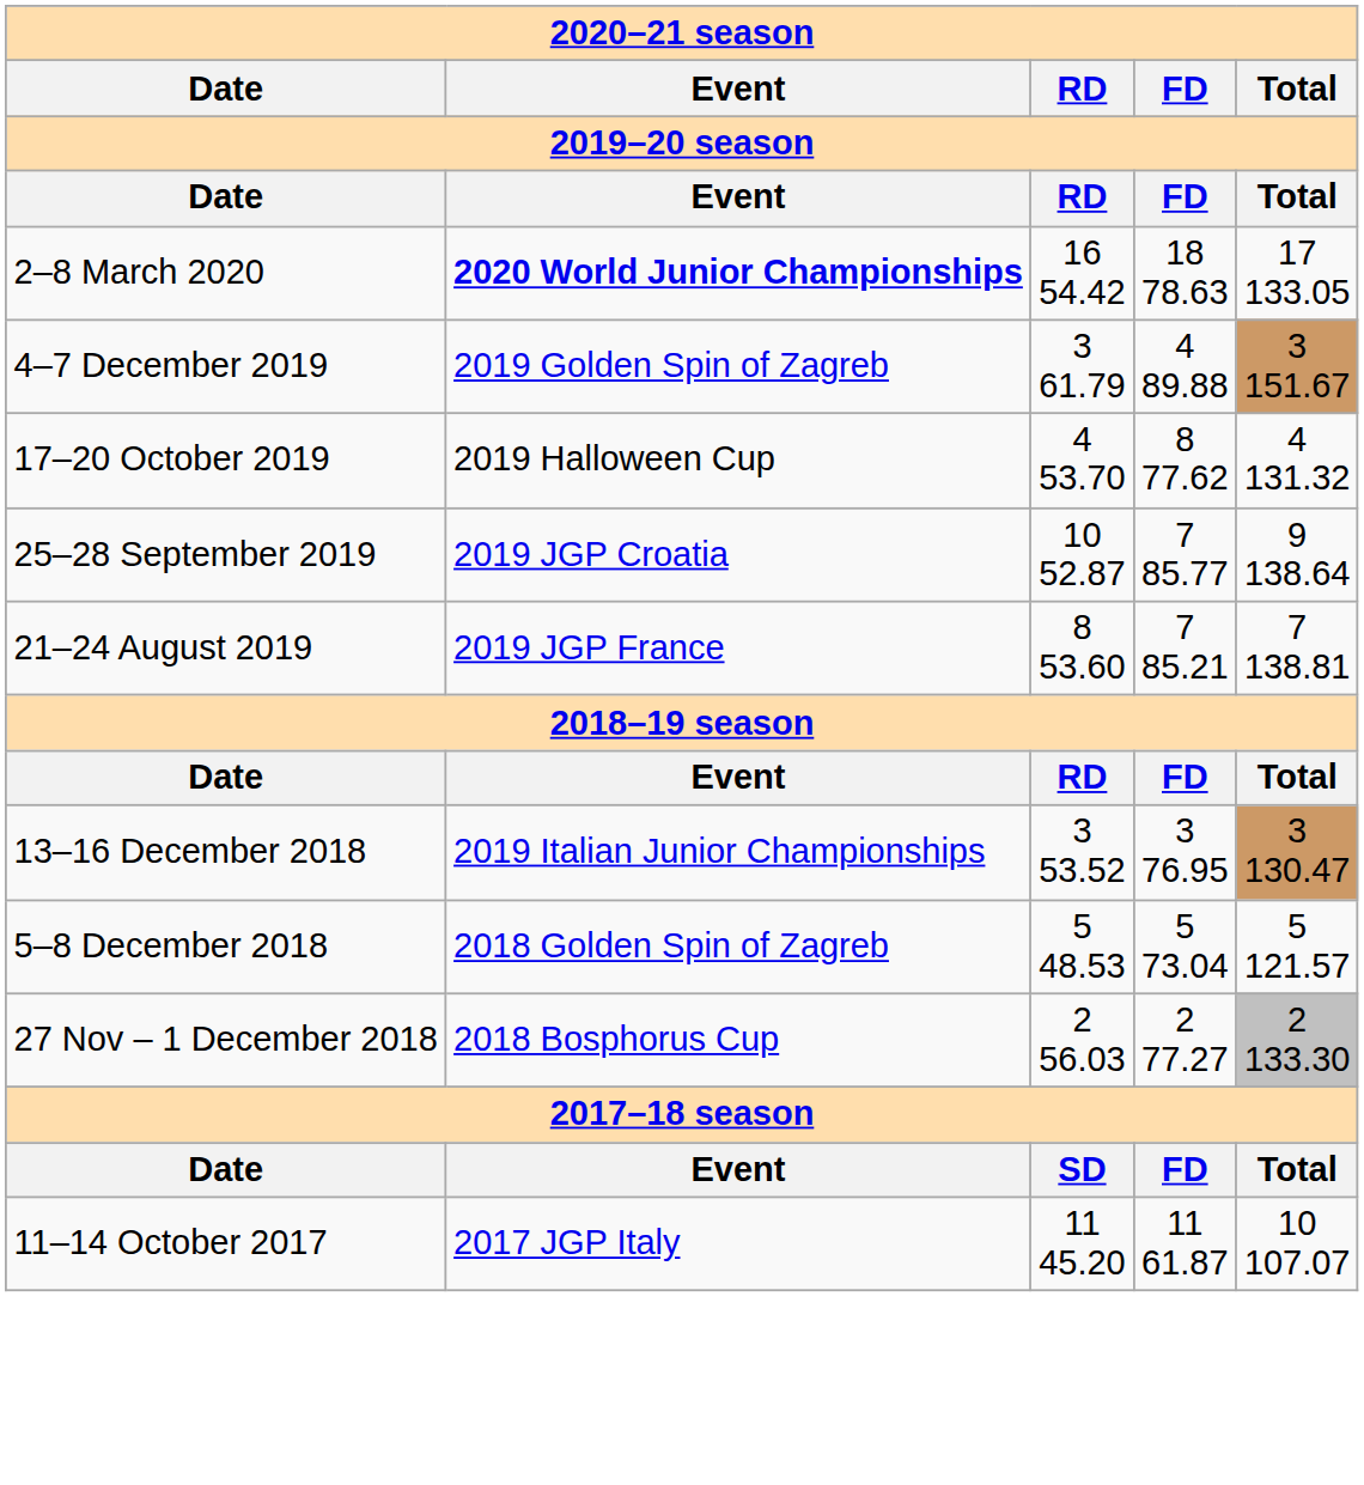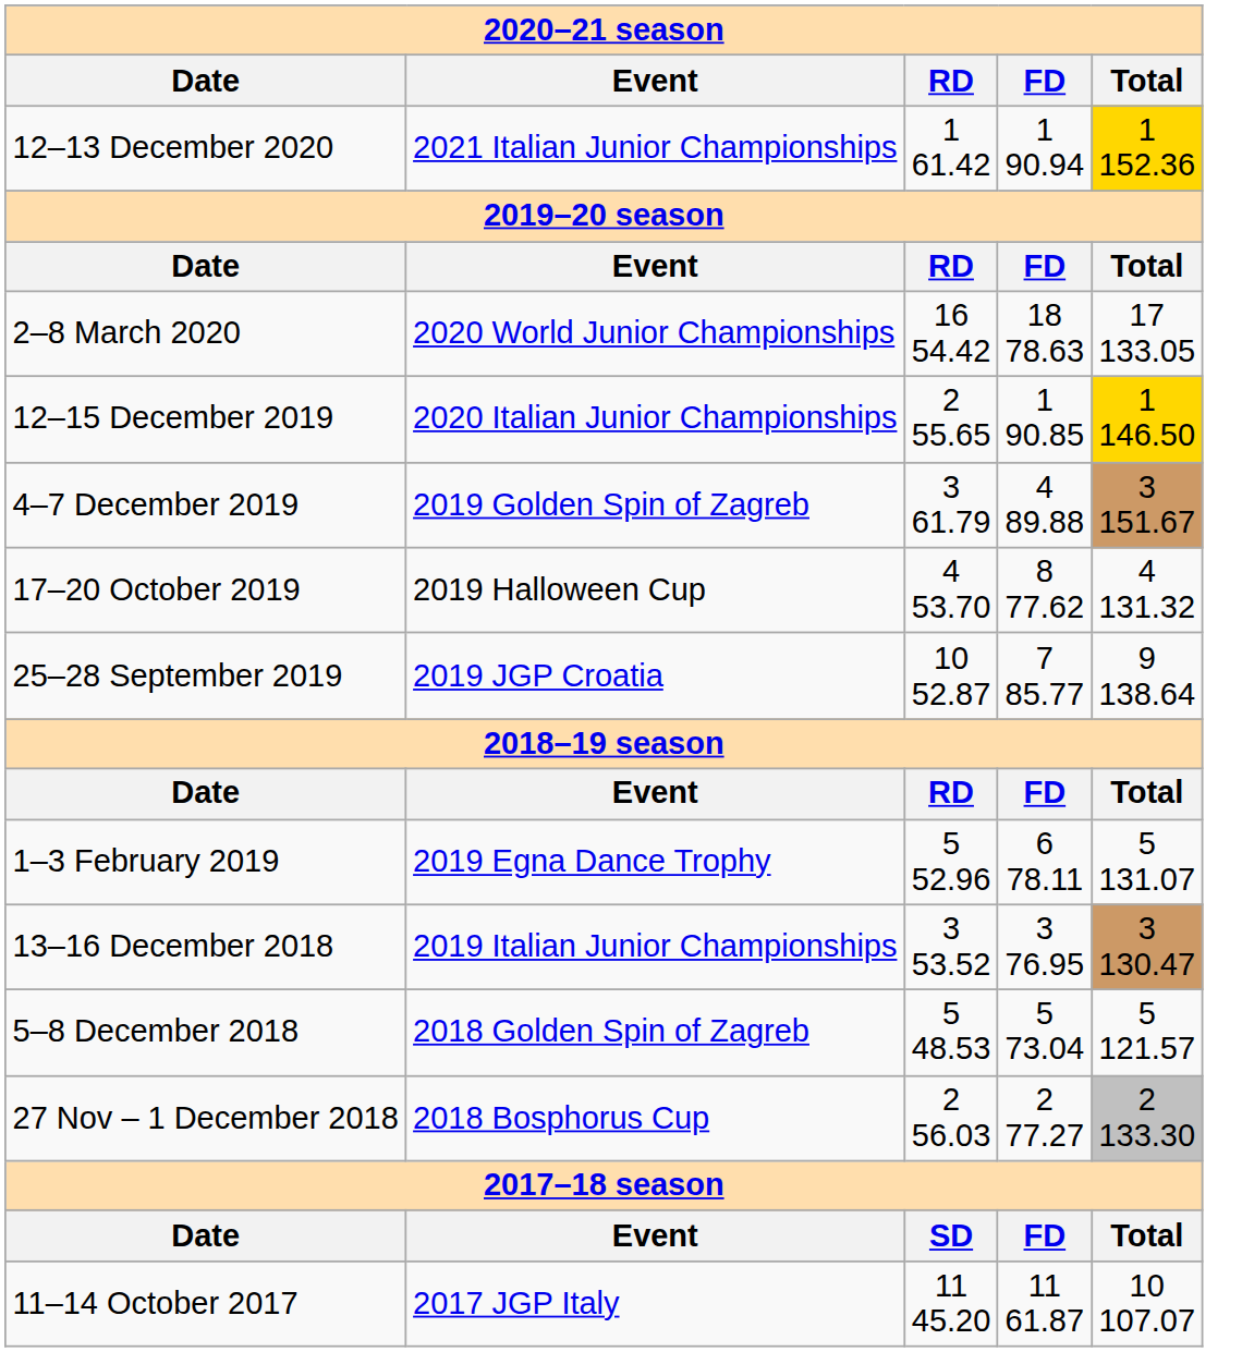+ row: 12–13 December 2020 | 2021 Italian Junior Championships | 1 61.42 | 1 90.94 | 1 152.36
2–8 March 2020 | Event: bold -> normal
+ row: 12–15 December 2019 | 2020 Italian Junior Championships | 2 55.65 | 1 90.85 | 1 146.50
- row: 21–24 August 2019 | 2019 JGP France | 8 53.60 | 7 85.21 | 7 138.81
+ row: 1–3 February 2019 | 2019 Egna Dance Trophy | 5 52.96 | 6 78.11 | 5 131.07
